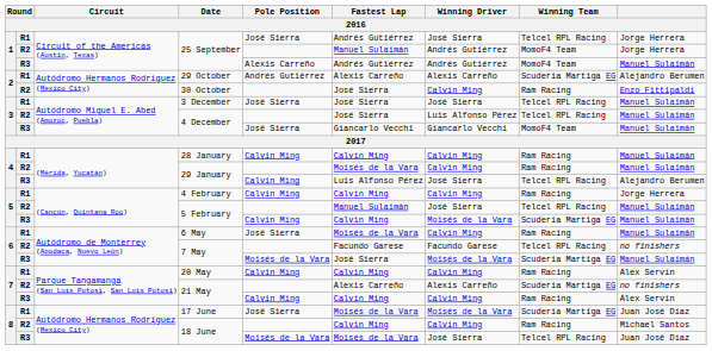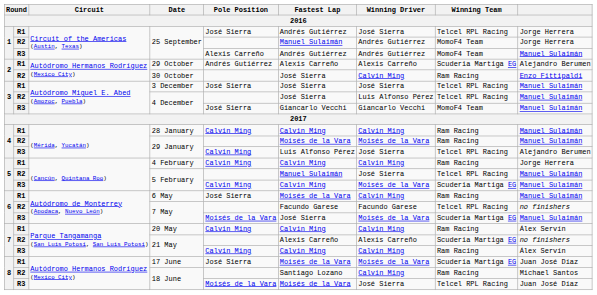R2 / 29 January | Winning Driver: Calvin Ming -> Moisés de la Vara
R2 / 18 June | Fastest Lap: Calvin Ming -> Santiago Lozano
